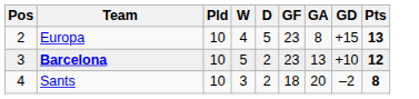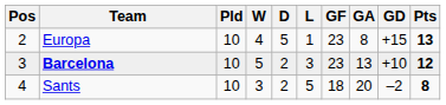+ column: L | 1 | 3 | 5
